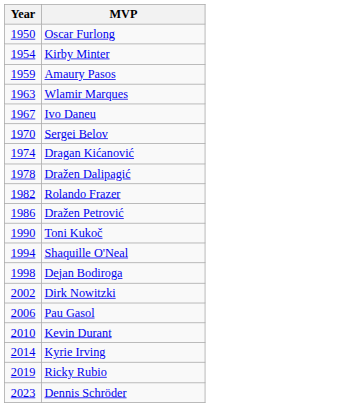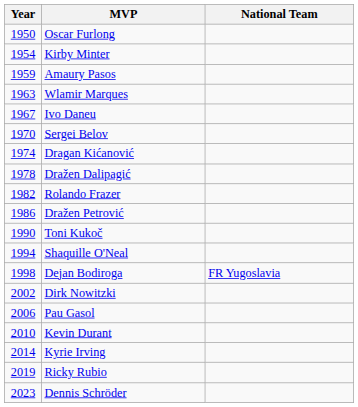+ column: National Team | FR Yugoslavia
